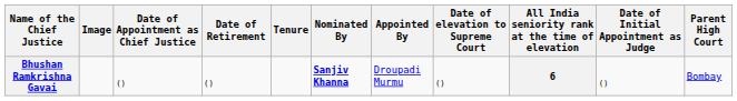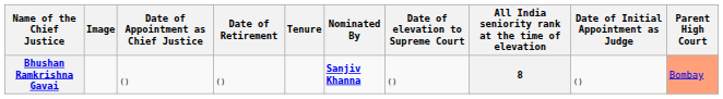- column: Appointed By | Droupadi Murmu
Bhushan Ramkrishna Gavai | All India seniority rank at the time of elevation: 6 -> 8
Bhushan Ramkrishna Gavai | Parent High Court: no background -> lightsalmon background
